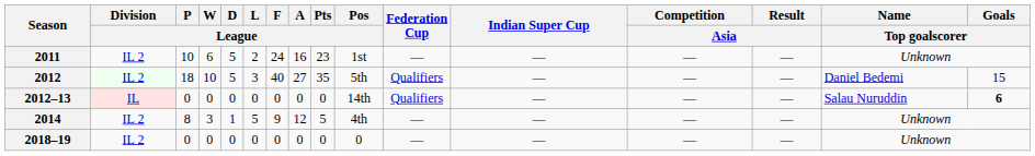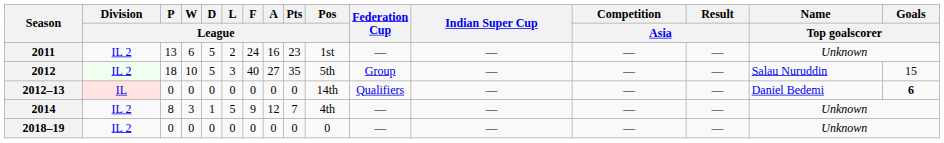2011 | P / League: 10 -> 13
2012 | Federation Cup: Qualifiers -> Group
2012 | Name / Top goalscorer: Daniel Bedemi -> Salau Nuruddin
2012–13 | Name / Top goalscorer: Salau Nuruddin -> Daniel Bedemi
2014 | Pts / League: 5 -> 7
